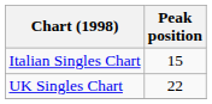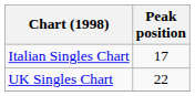Italian Singles Chart | Peak position: 15 -> 17
